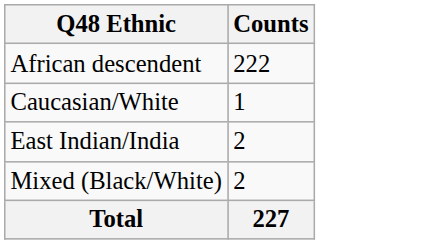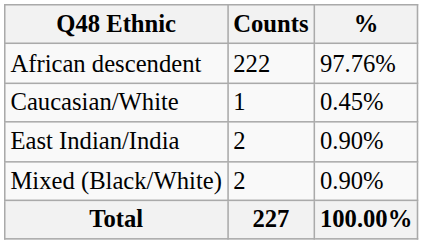+ column: % | 97.76% | 0.45% | 0.90% | 0.90% | 100.00%
